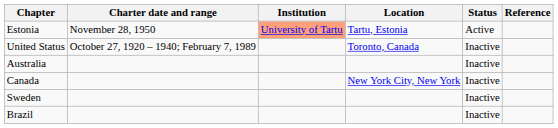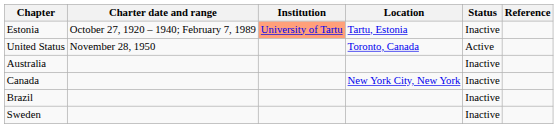Estonia | Charter date and range: November 28, 1950 -> October 27, 1920 – 1940; February 7, 1989
Estonia | Status: Active -> Inactive
United Status | Charter date and range: October 27, 1920 – 1940; February 7, 1989 -> November 28, 1950
United Status | Status: Inactive -> Active
rows swapped: Brazil <-> Sweden
